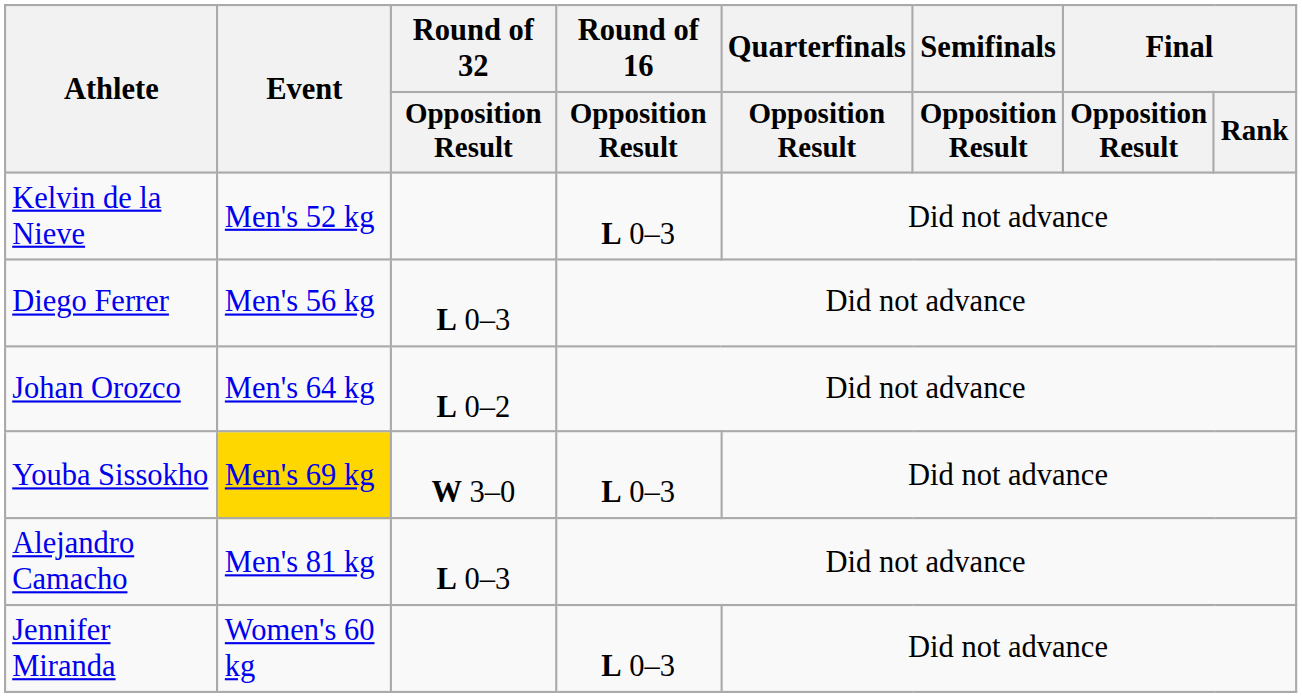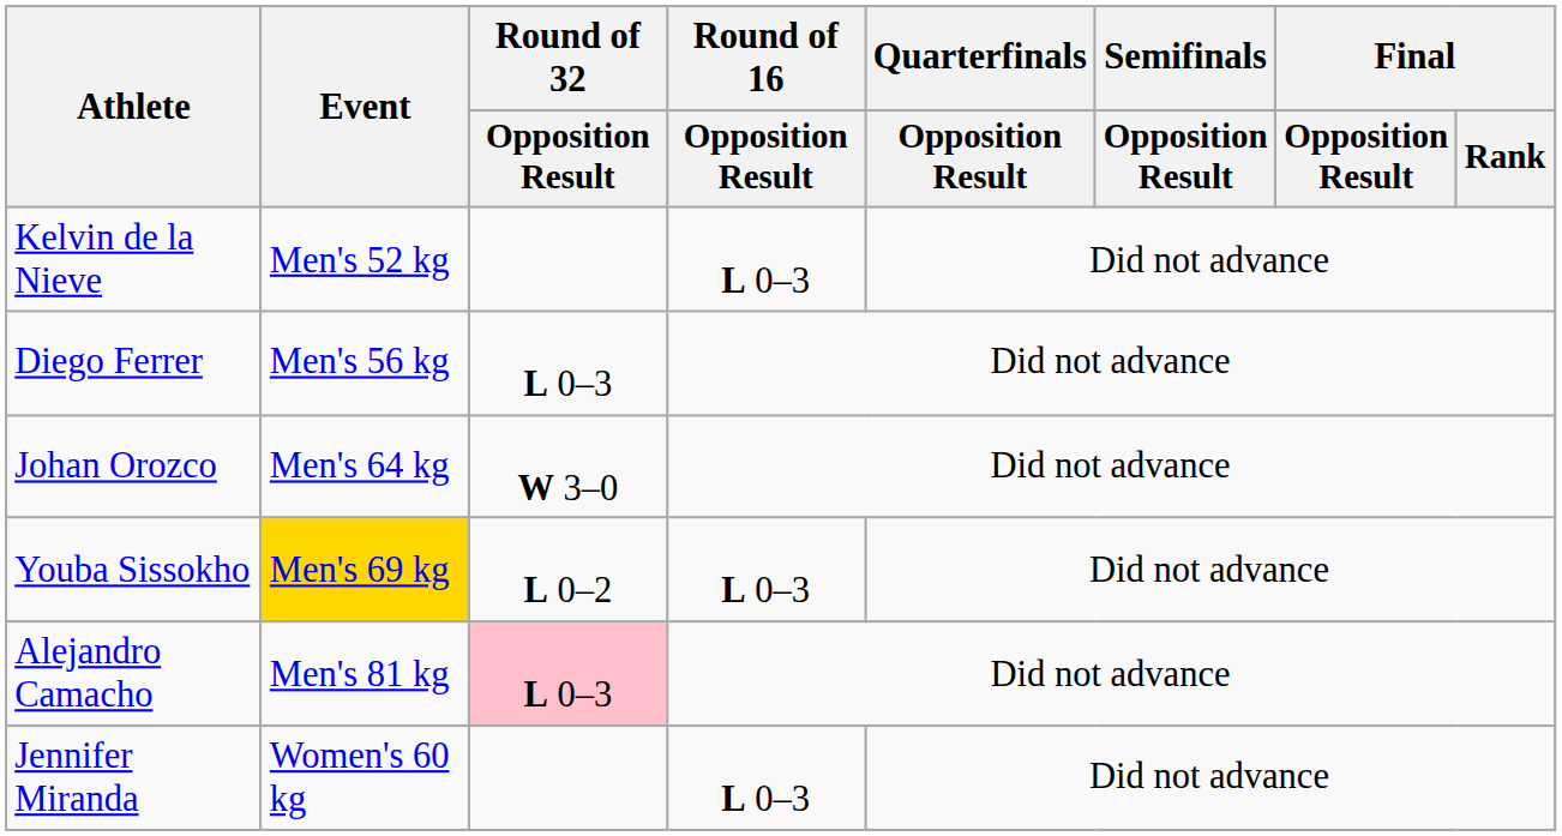Johan Orozco | Round of 32 / Opposition Result: L 0–2 -> W 3–0
Youba Sissokho | Round of 32 / Opposition Result: W 3–0 -> L 0–2
Alejandro Camacho | Round of 32 / Opposition Result: no background -> pink background
